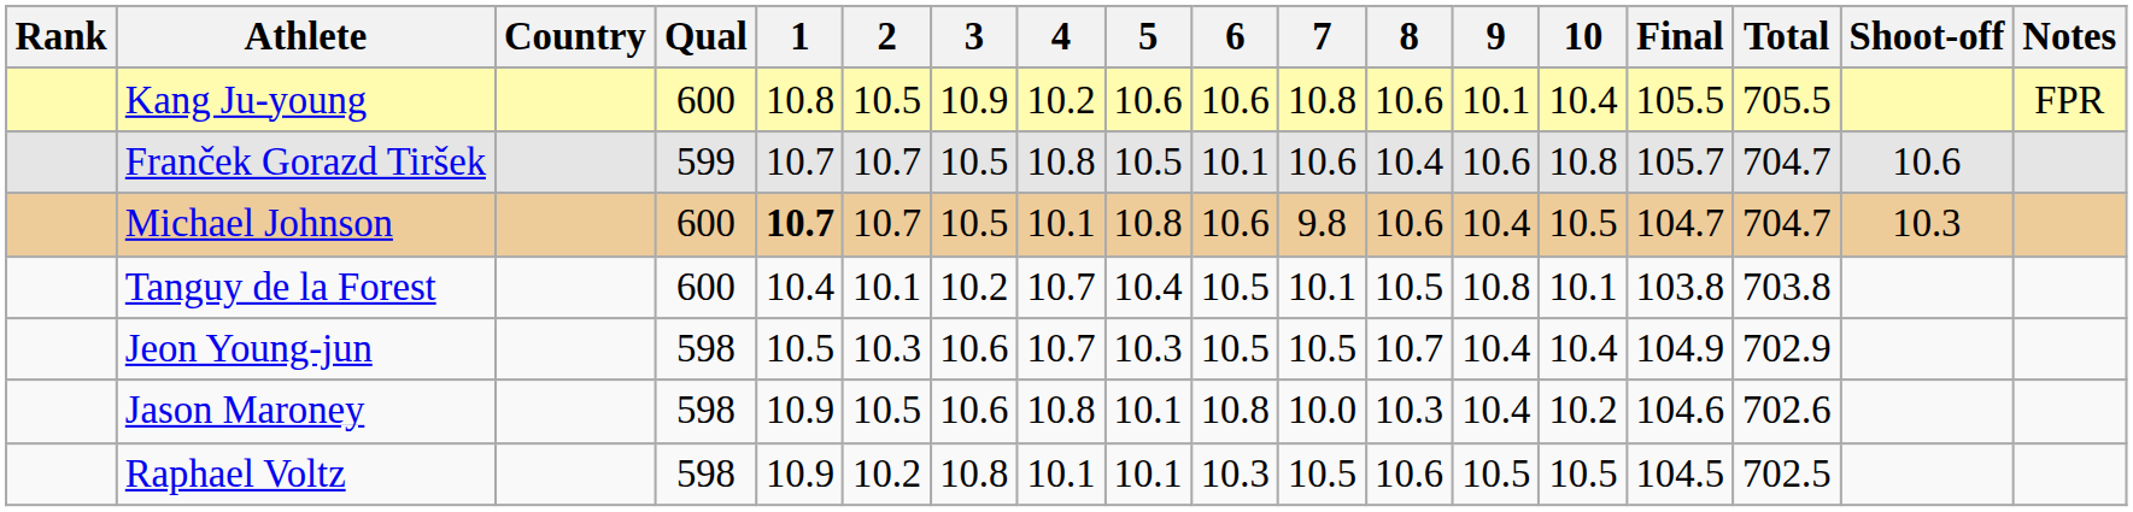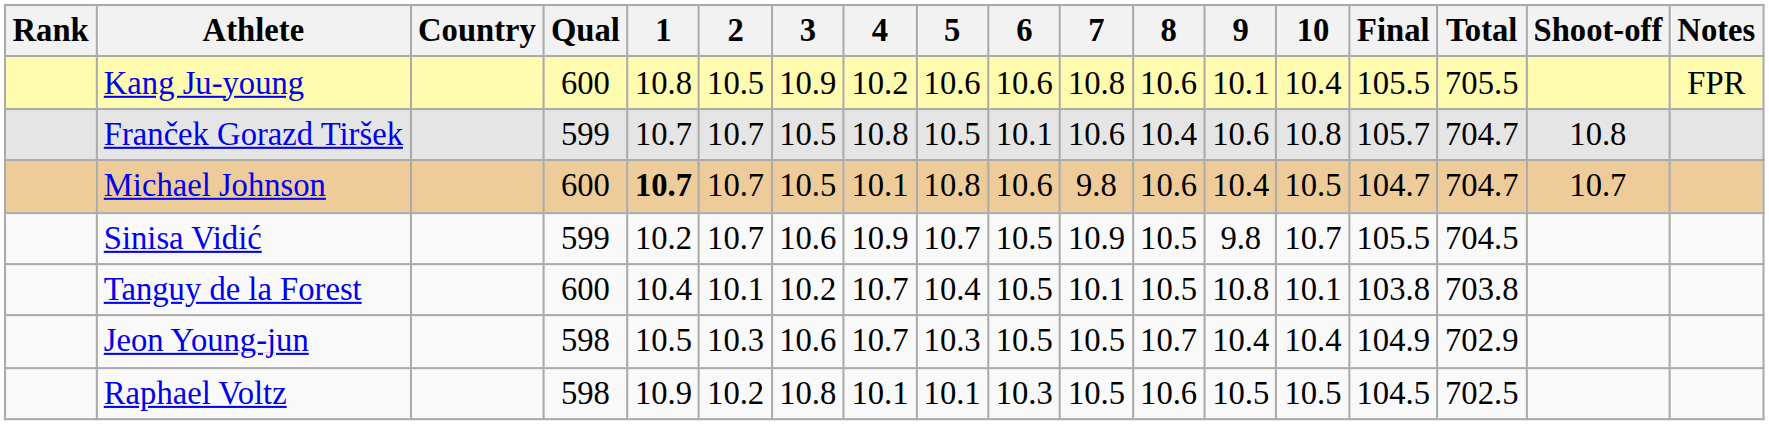Franček Gorazd Tiršek | Shoot-off: 10.6 -> 10.8
Michael Johnson | Shoot-off: 10.3 -> 10.7
+ row: Sinisa Vidić | 599 | 10.2 | 10.7 | 10.6 | 10.9 | 10.7 | 10.5 | 10.9 | 10.5 | 9.8 | 10.7 | 105.5 | 704.5
- row: Jason Maroney | 598 | 10.9 | 10.5 | 10.6 | 10.8 | 10.1 | 10.8 | 10.0 | 10.3 | 10.4 | 10.2 | 104.6 | 702.6
